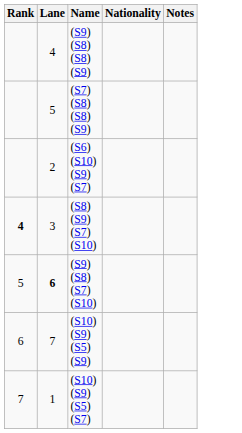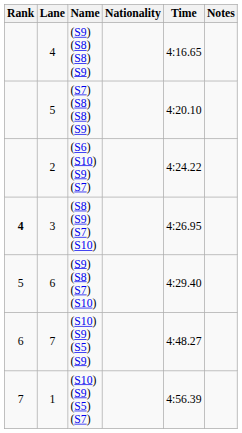+ column: Time | 4:16.65 | 4:20.10 | 4:24.22 | 4:26.95 | 4:29.40 | 4:48.27 | 4:56.39
(S9) (S8) (S7) (S10) | Lane: bold -> normal
